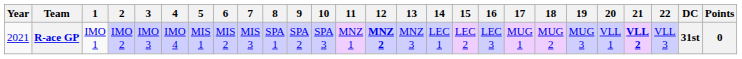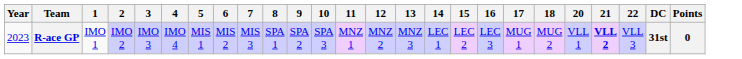- column: 19 | MUG 3
R-ace GP | Year: 2021 -> 2023
R-ace GP | 12: bold -> normal
